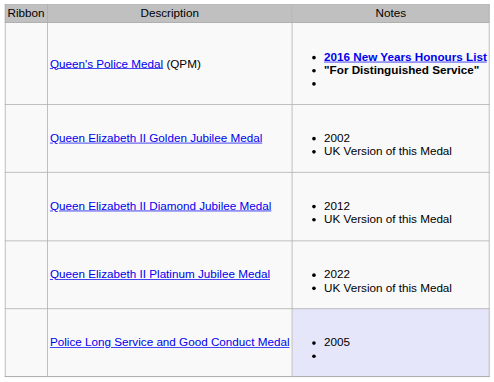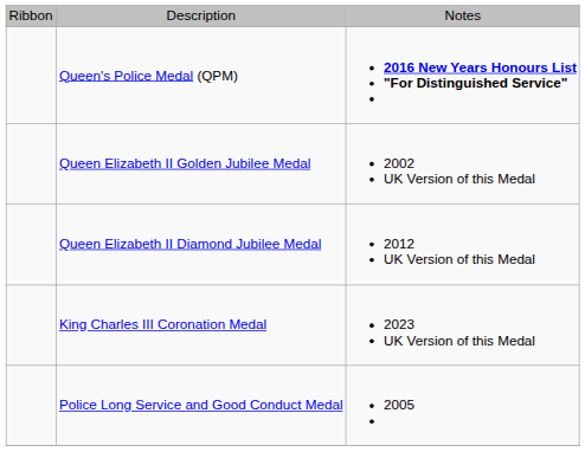- row: Queen Elizabeth II Platinum Jubilee Medal | 2022 UK Version of this Medal
+ row: King Charles III Coronation Medal | 2023 UK Version of this Medal
Police Long Service and Good Conduct Medal | column 3: lavender background -> no background
